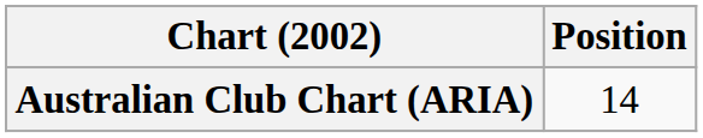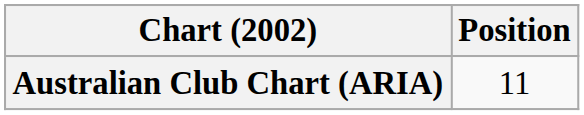Australian Club Chart (ARIA) | Position: 14 -> 11
